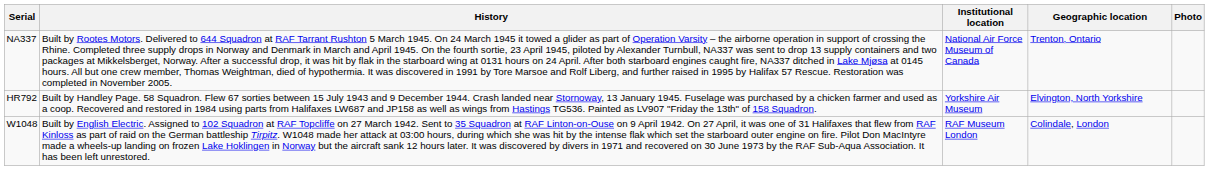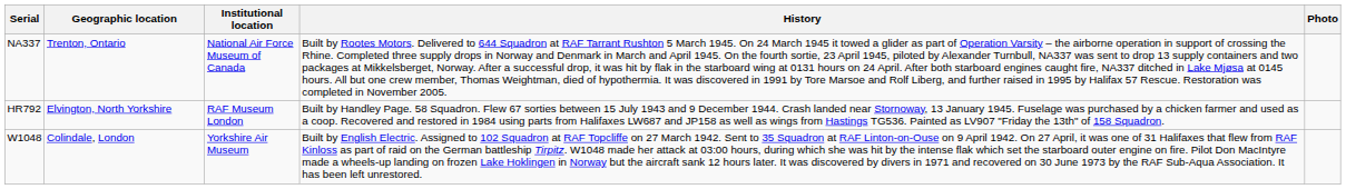columns swapped: Geographic location <-> History
HR792 | Institutional location: Yorkshire Air Museum -> RAF Museum London
W1048 | Institutional location: RAF Museum London -> Yorkshire Air Museum
